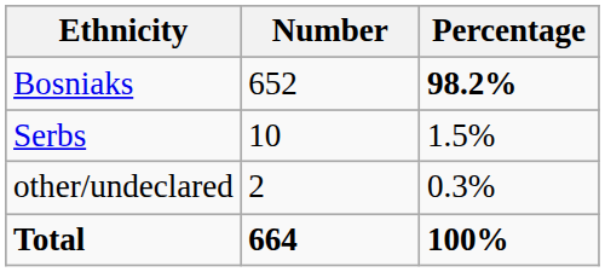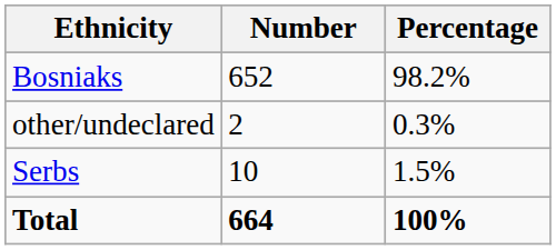Bosniaks | Percentage: bold -> normal
rows swapped: Serbs <-> other/undeclared
